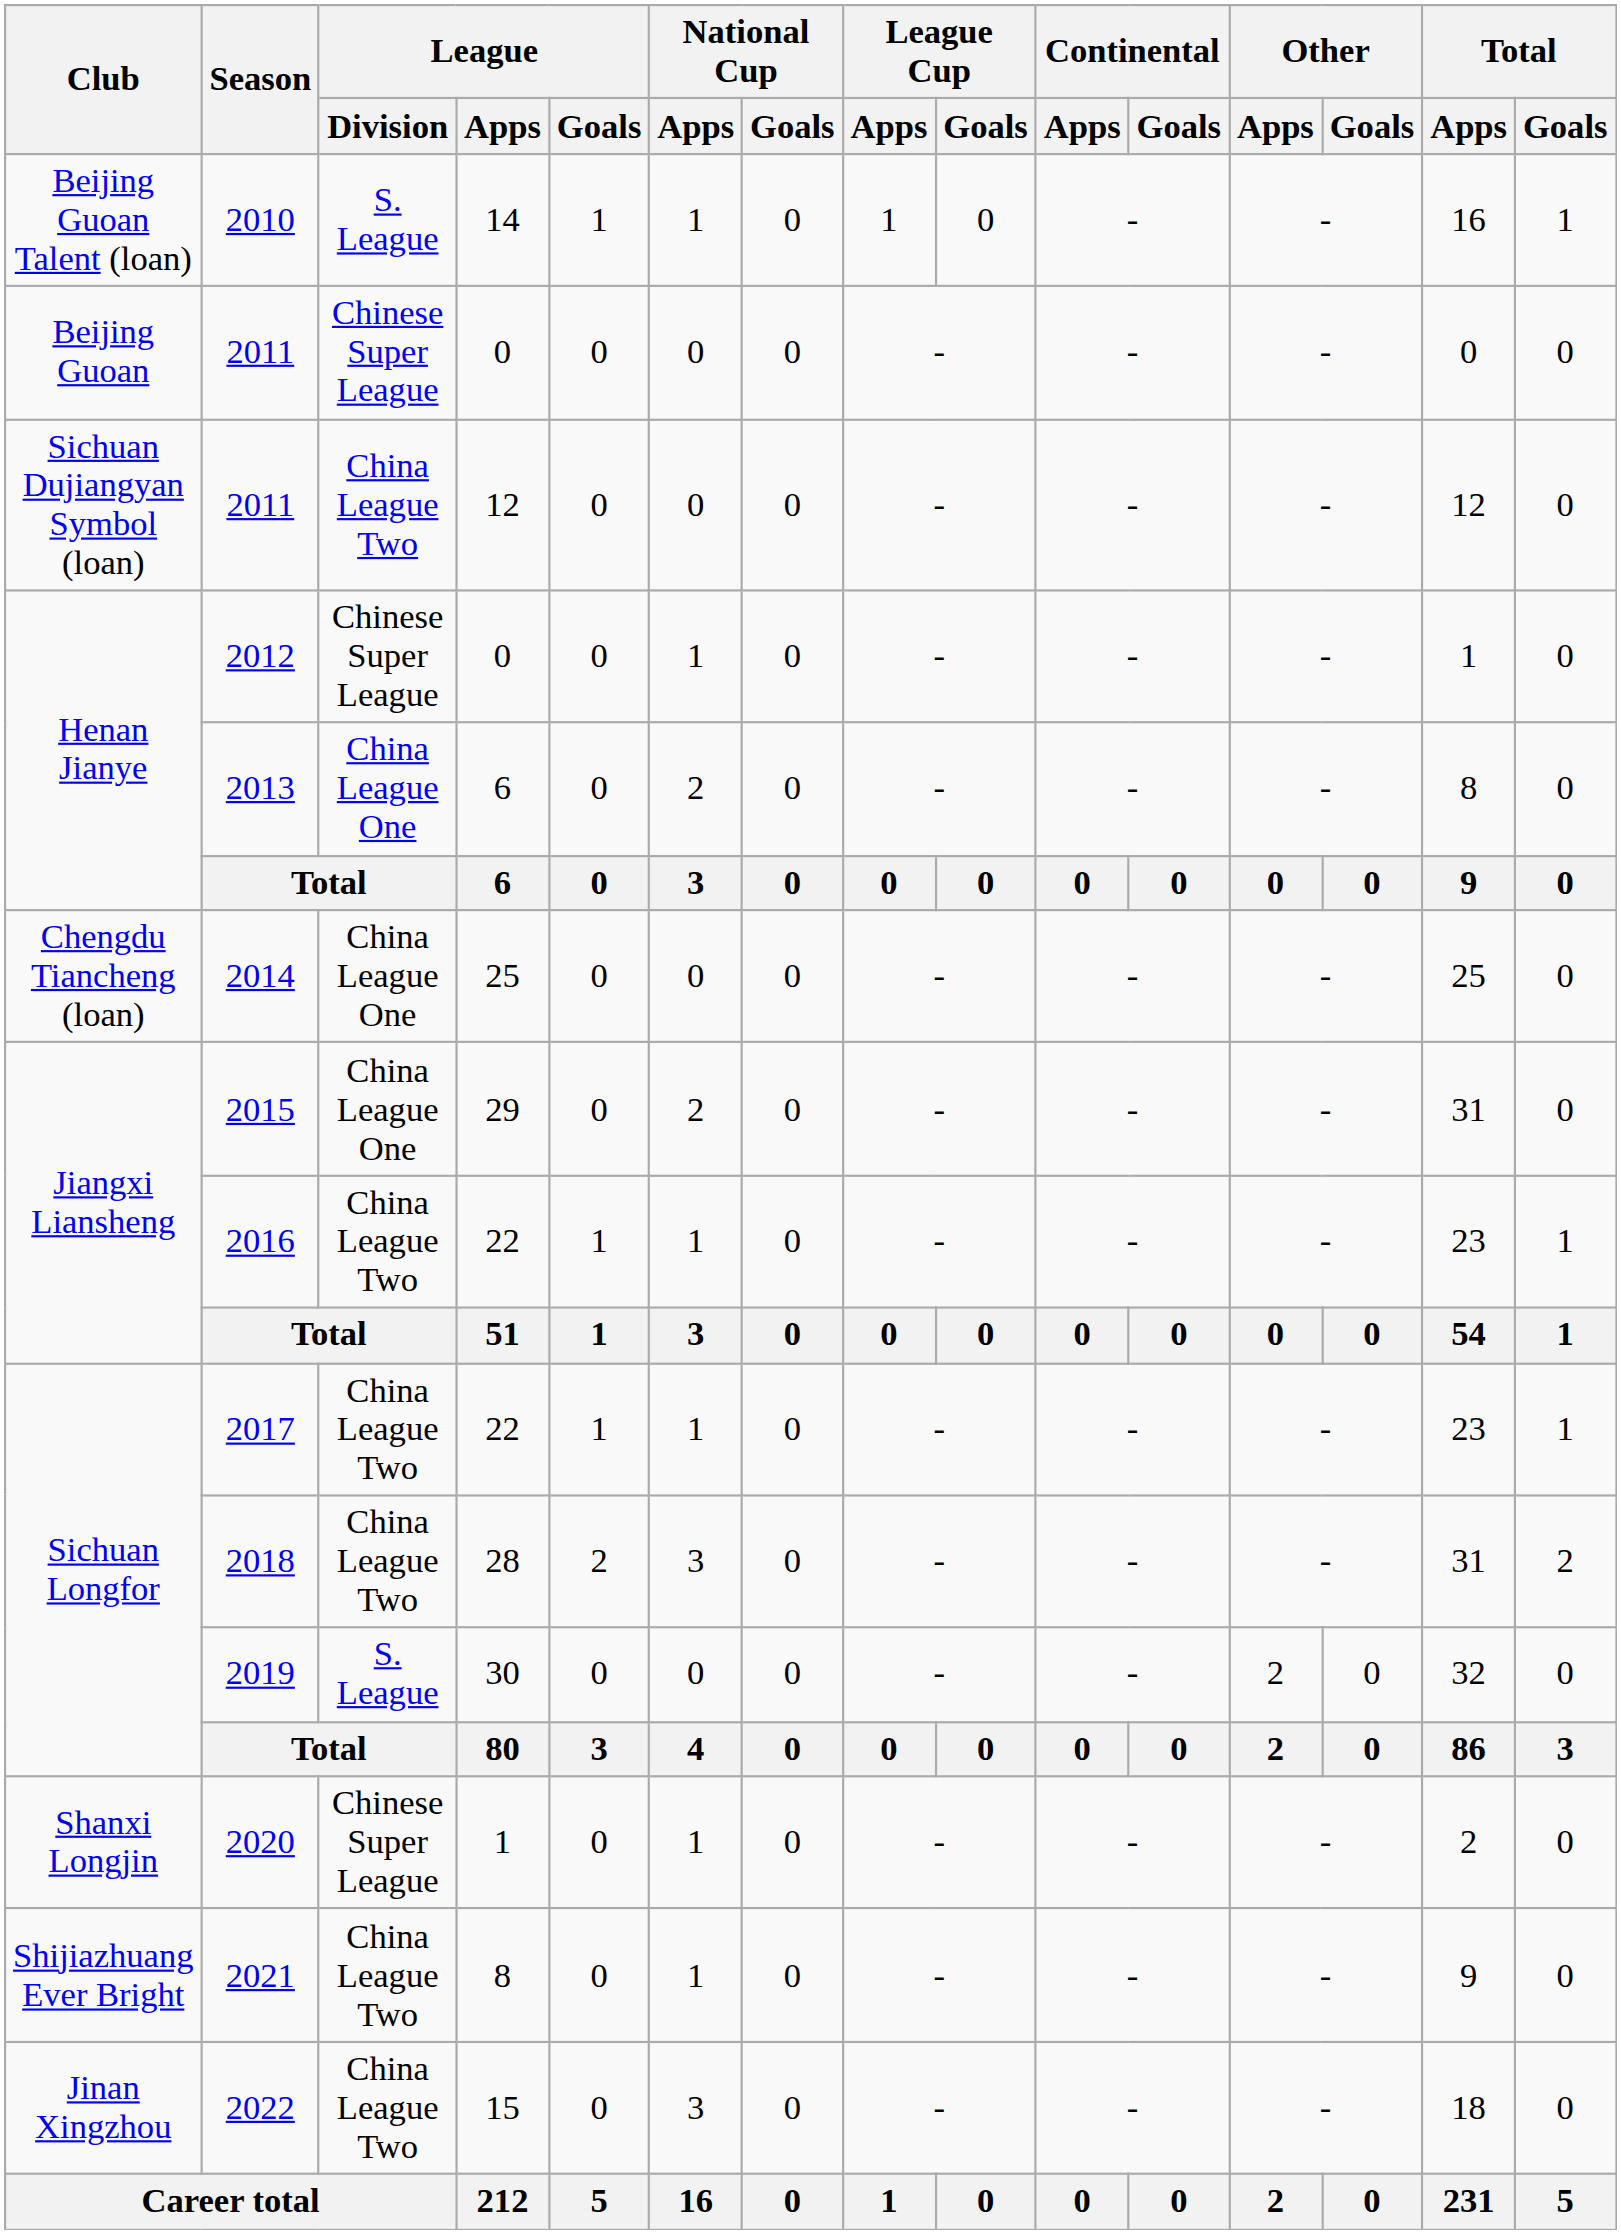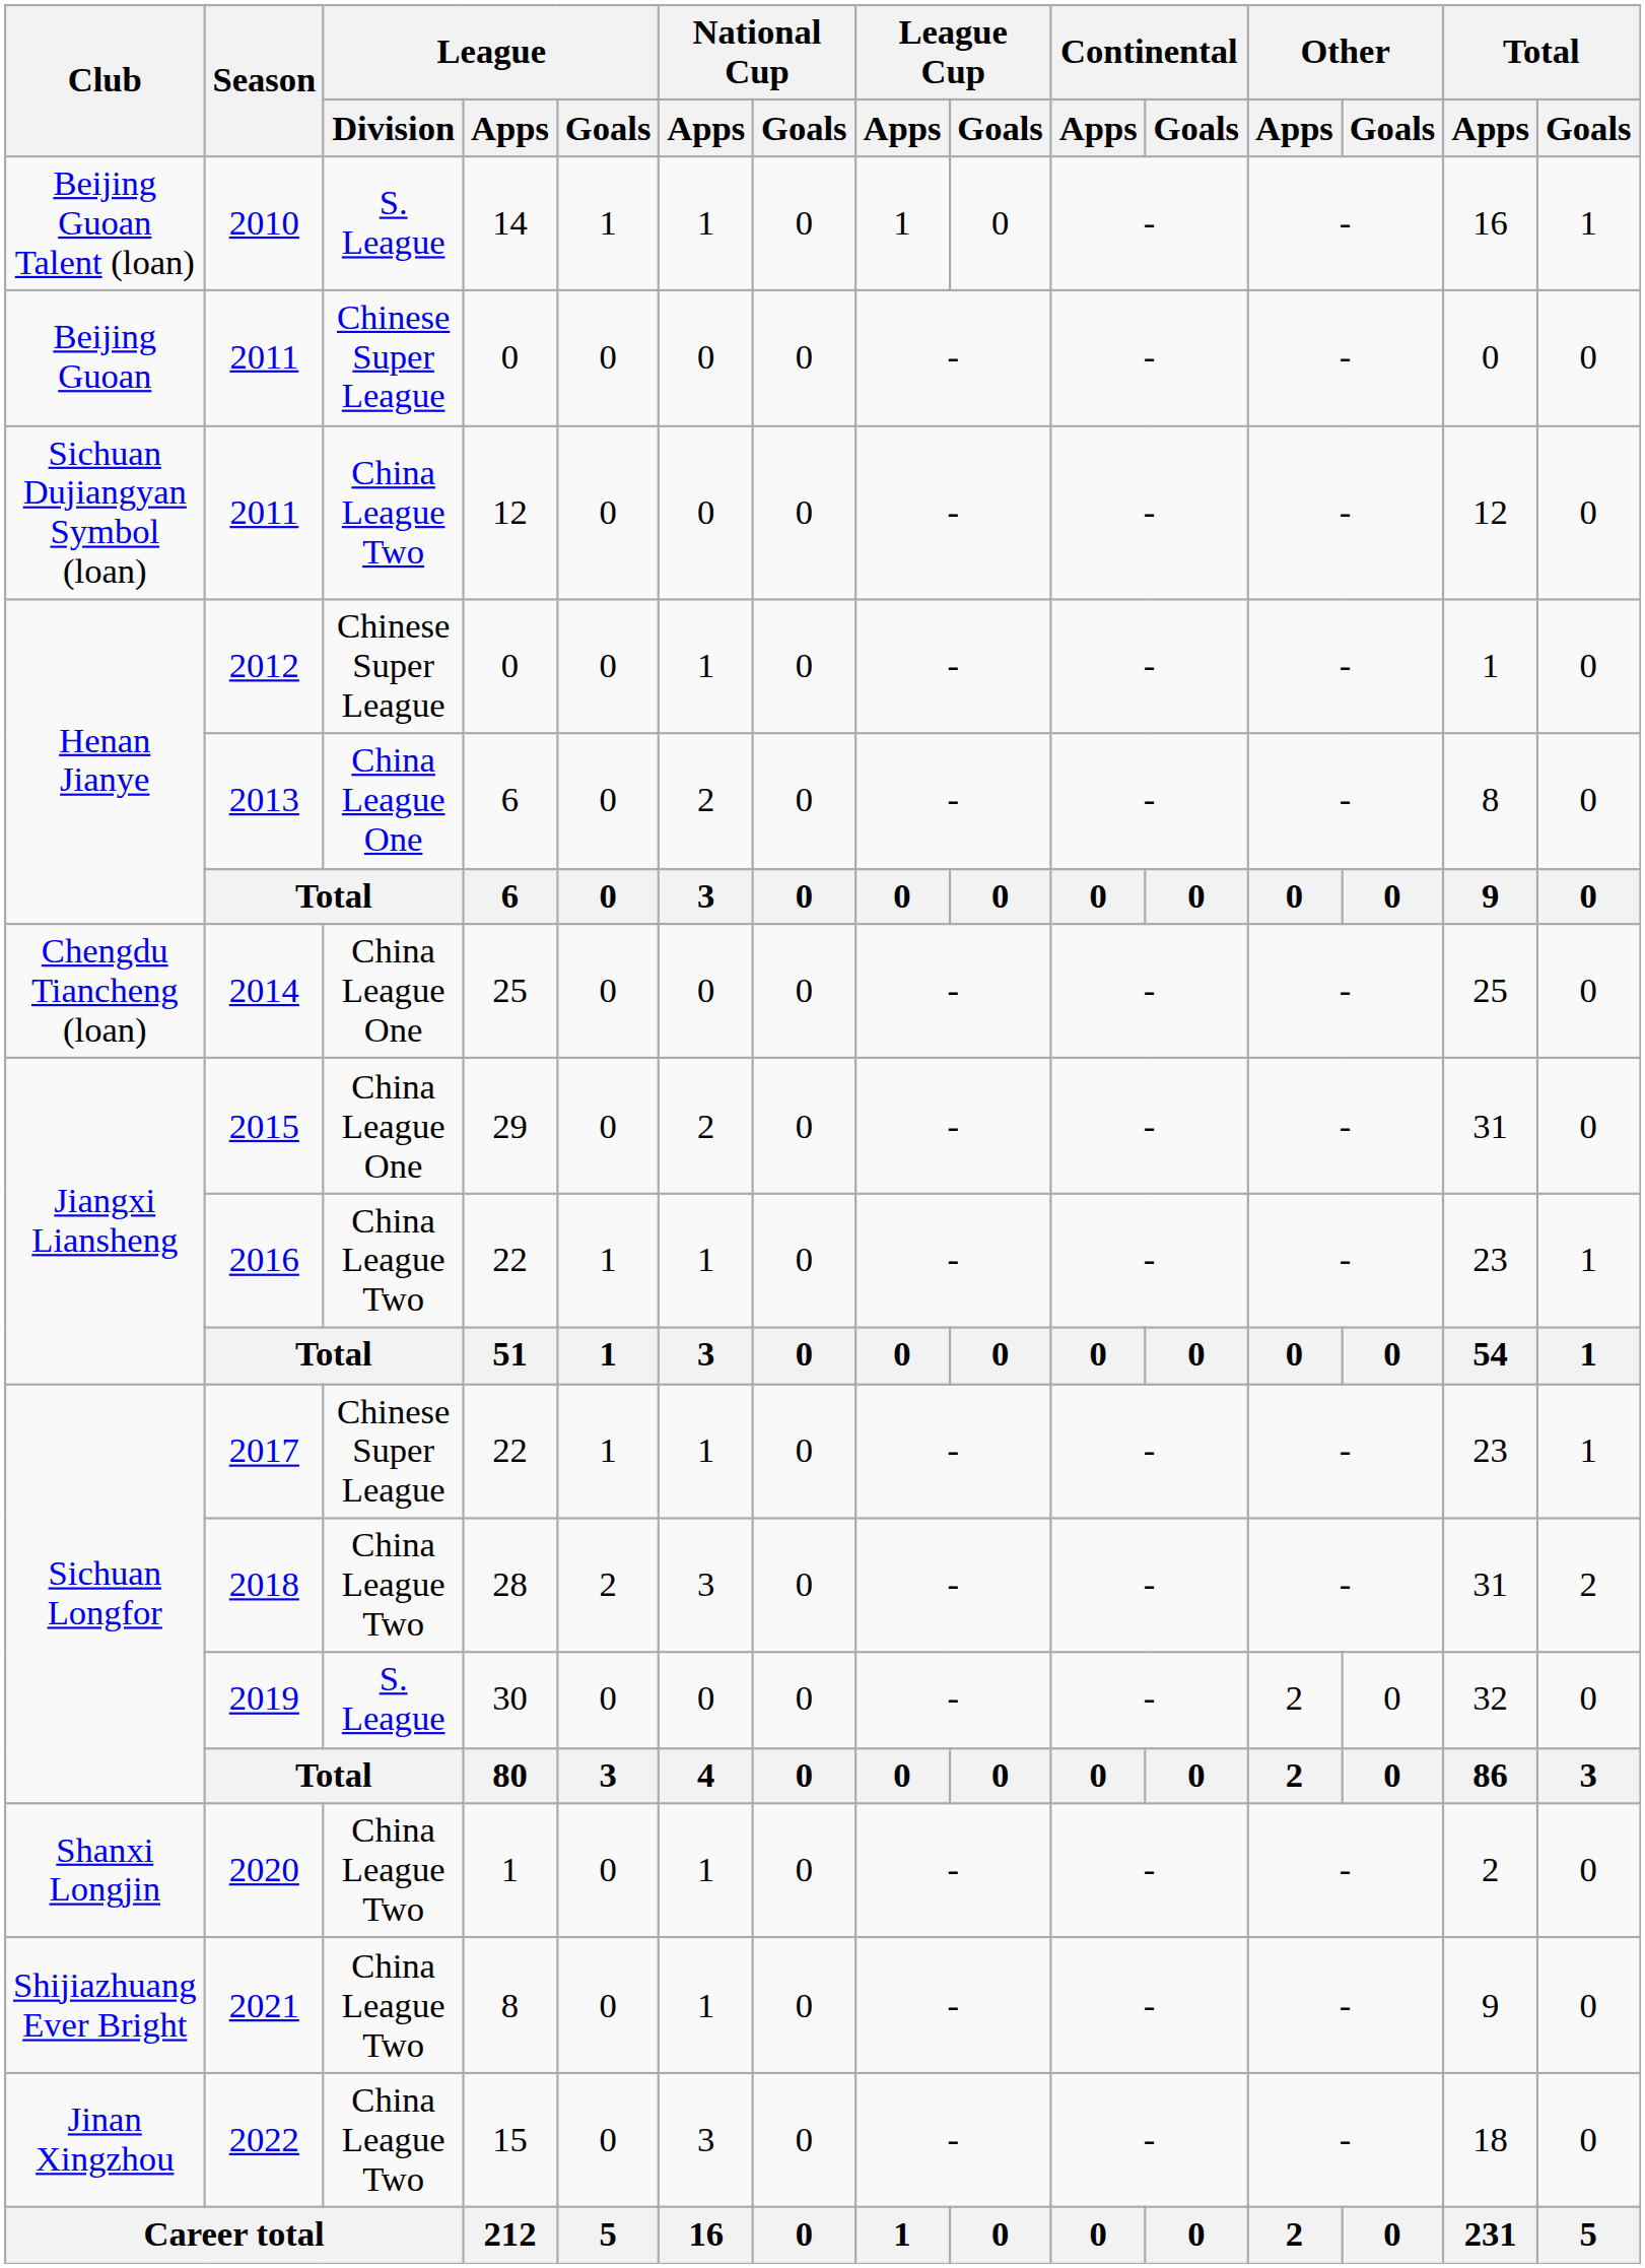2017 | League / Division: China League Two -> Chinese Super League
2020 | League / Division: Chinese Super League -> China League Two
